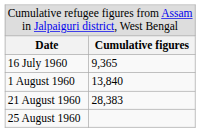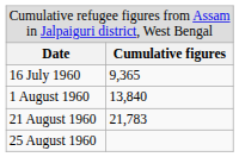21 August 1960 | column 2: 28,383 -> 21,783
